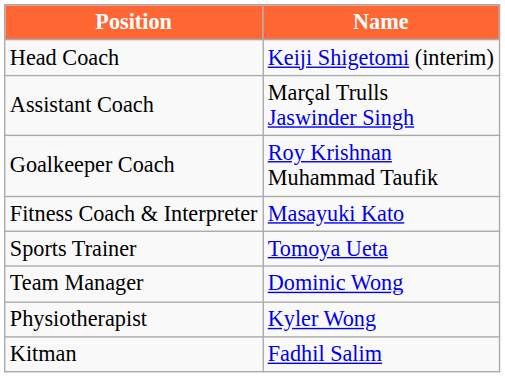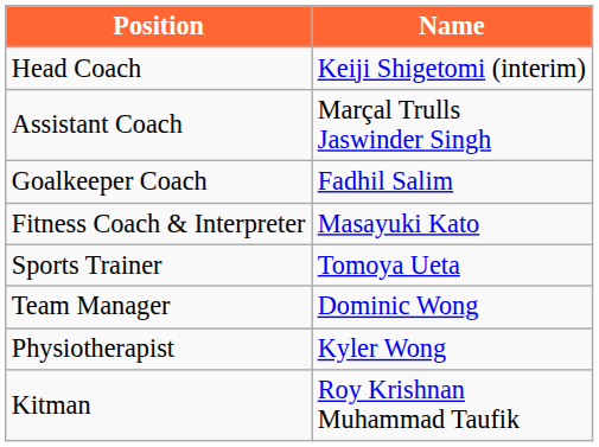Goalkeeper Coach | Name: Roy Krishnan Muhammad Taufik -> Fadhil Salim
Kitman | Name: Fadhil Salim -> Roy Krishnan Muhammad Taufik
